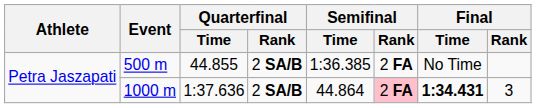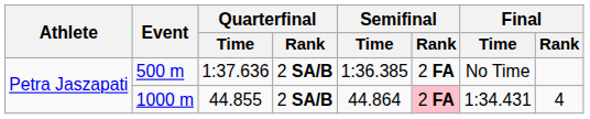500 m | Quarterfinal / Time: 44.855 -> 1:37.636
1000 m | Quarterfinal / Time: 1:37.636 -> 44.855
1000 m | Final / Time: bold -> normal
1000 m | Final / Rank: 3 -> 4
